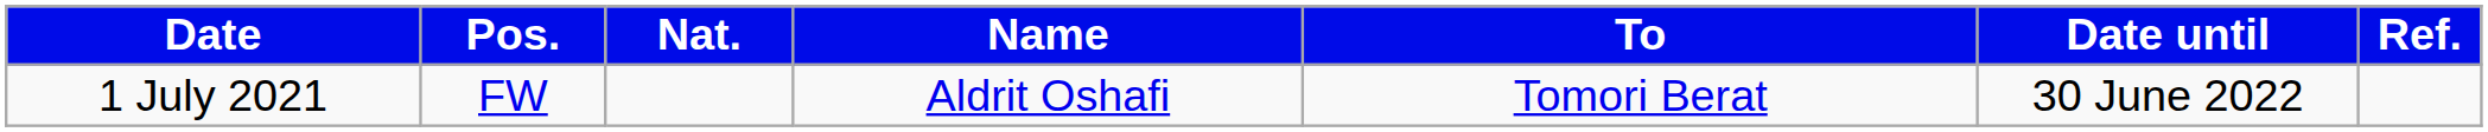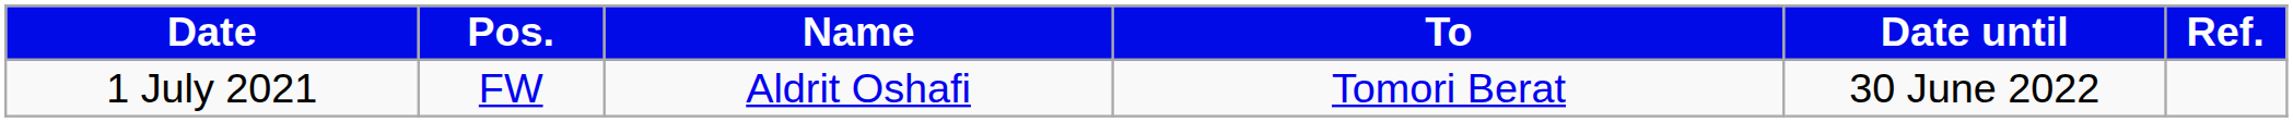- column: Nat.
